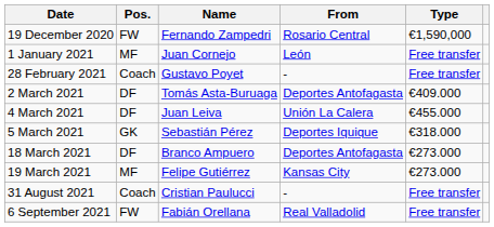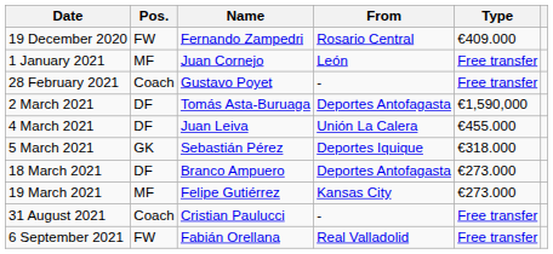19 December 2020 | Type: €1,590,000 -> €409.000
2 March 2021 | Type: €409.000 -> €1,590,000
